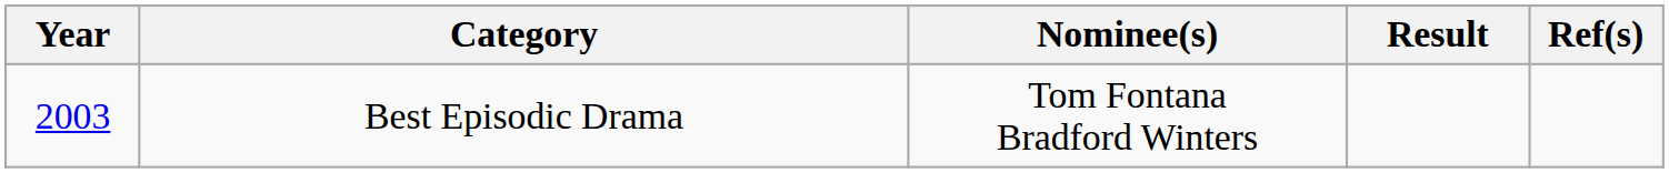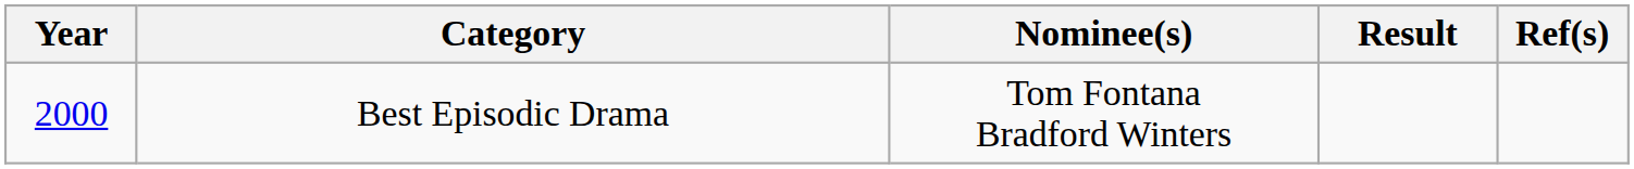Best Episodic Drama | Year: 2003 -> 2000
